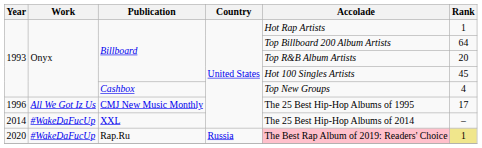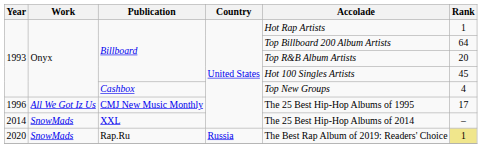XXL | Work: #WakeDaFucUp -> SnowMads
Rap.Ru | Work: #WakeDaFucUp -> SnowMads
Rap.Ru | Accolade: pink background -> no background
